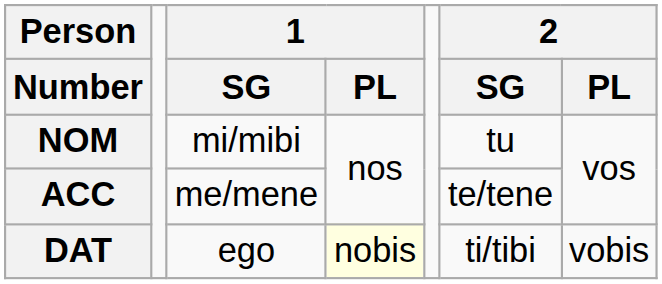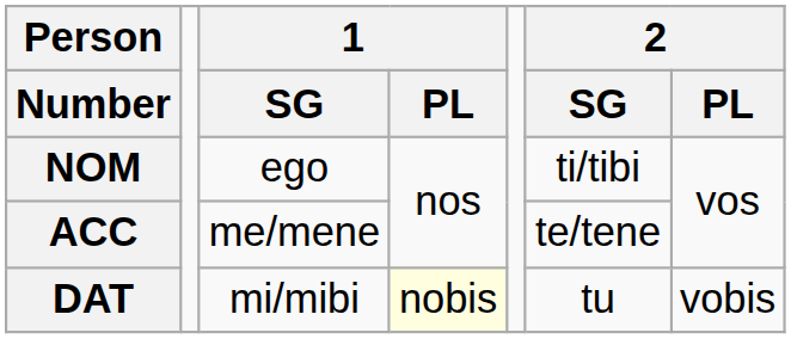NOM | 1 / SG: mi/mibi -> ego
NOM | 2 / SG: tu -> ti/tibi
DAT | 1 / SG: ego -> mi/mibi
DAT | 2 / SG: ti/tibi -> tu
